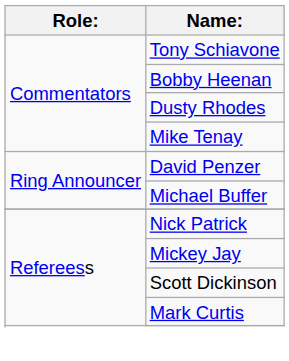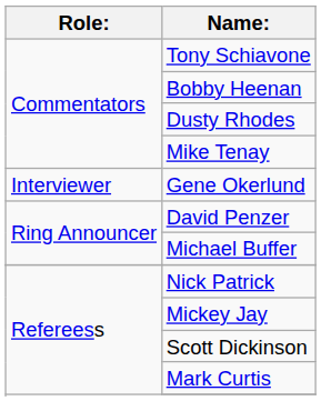+ row: Interviewer | Gene Okerlund
